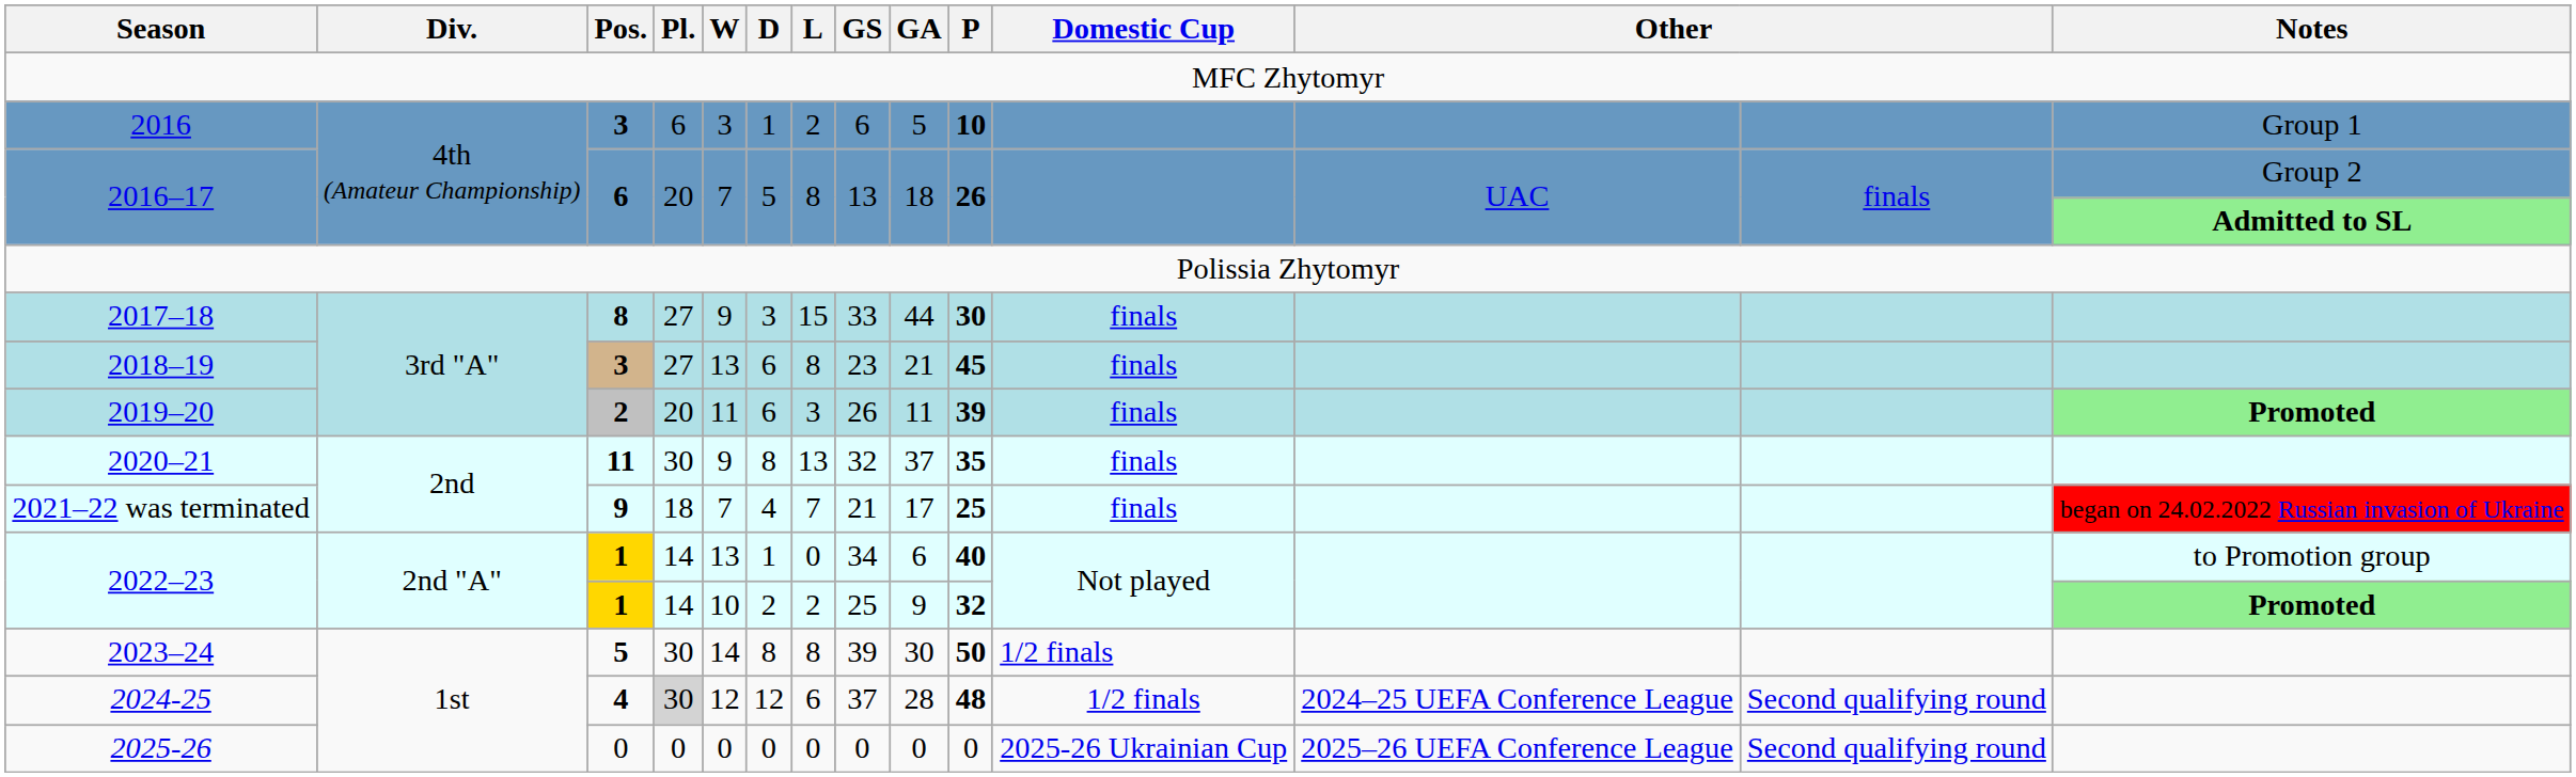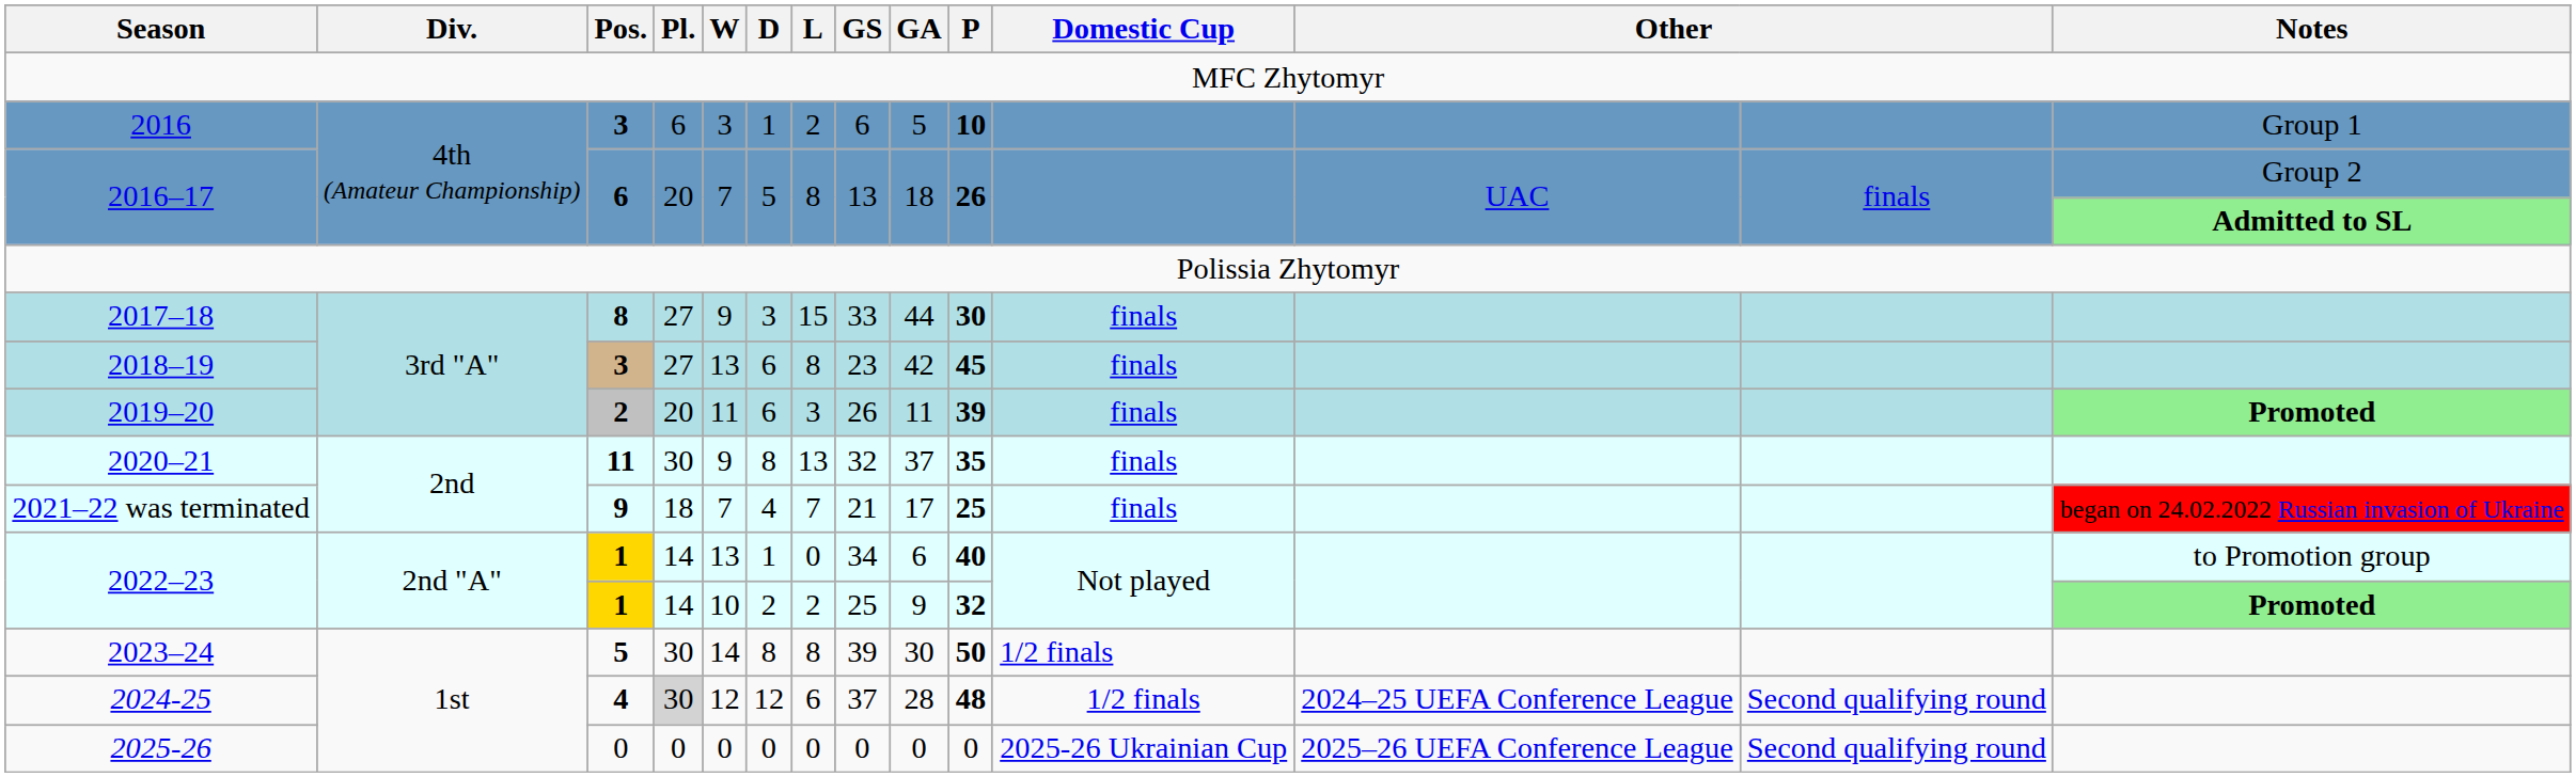2018–19 | GA: 21 -> 42
